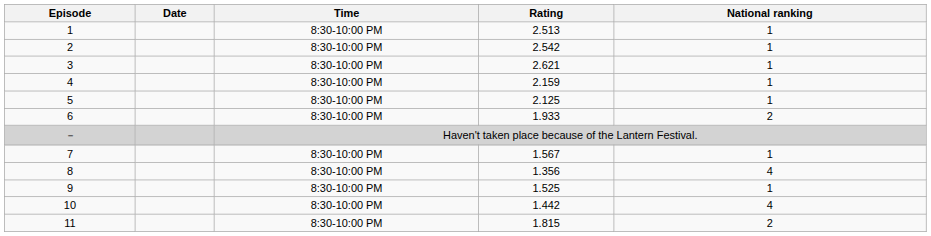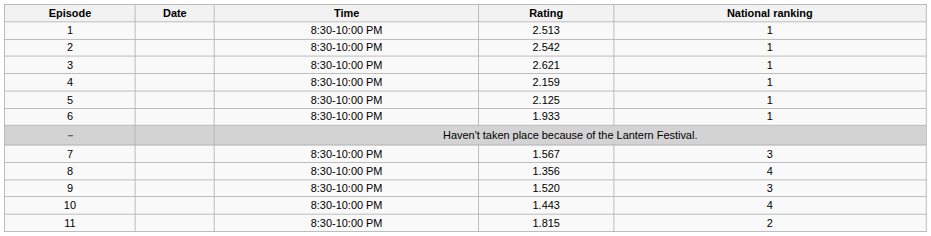6 | National ranking: 2 -> 1
7 | National ranking: 1 -> 3
9 | Rating: 1.525 -> 1.520
9 | National ranking: 1 -> 3
10 | Rating: 1.442 -> 1.443
